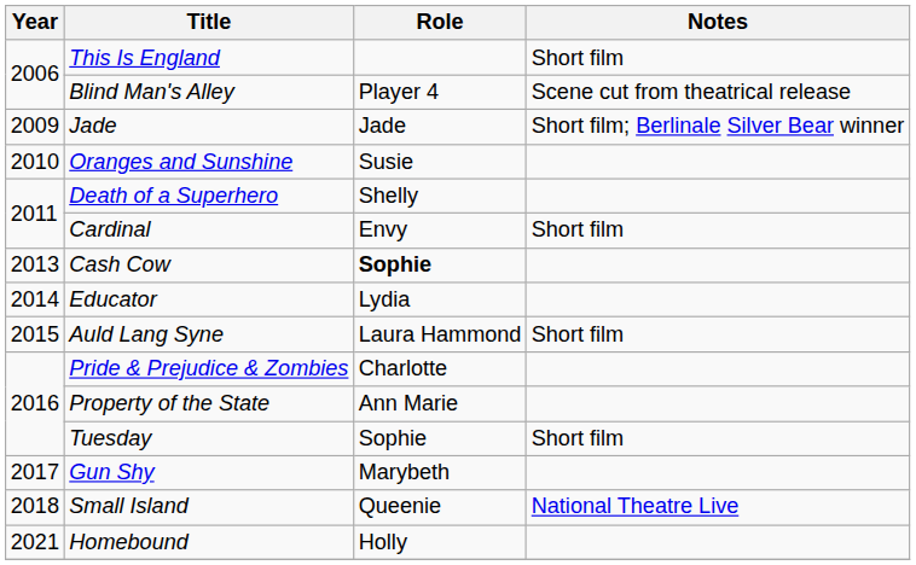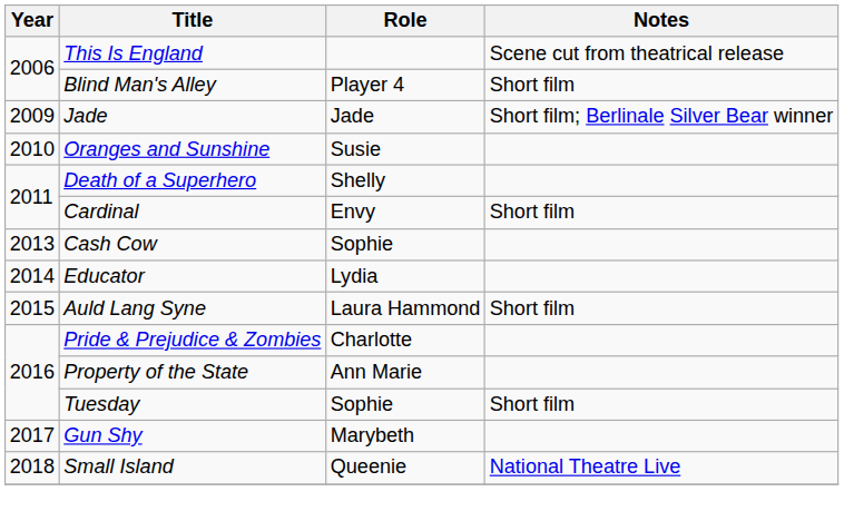This Is England | Notes: Short film -> Scene cut from theatrical release
Blind Man's Alley | Notes: Scene cut from theatrical release -> Short film
Cash Cow | Role: bold -> normal
- row: 2021 | Homebound | Holly
